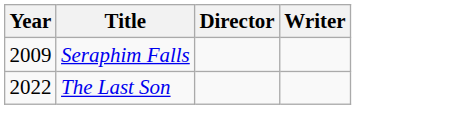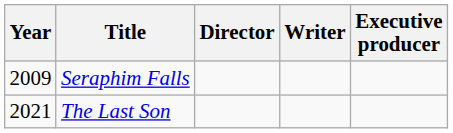+ column: Executive producer
The Last Son | Year: 2022 -> 2021
